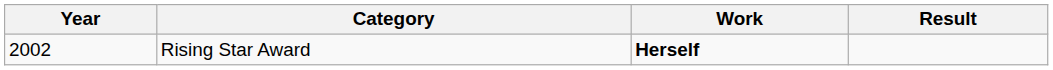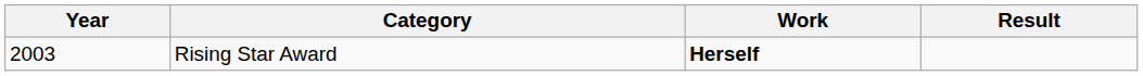Rising Star Award | Year: 2002 -> 2003
